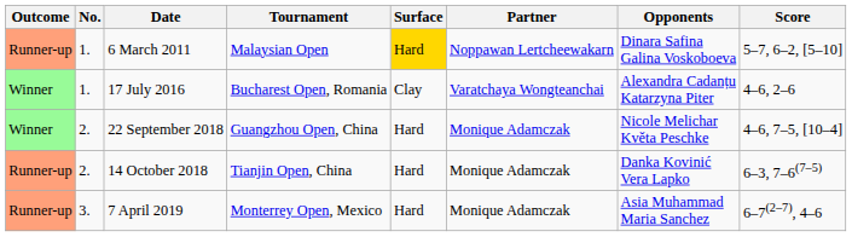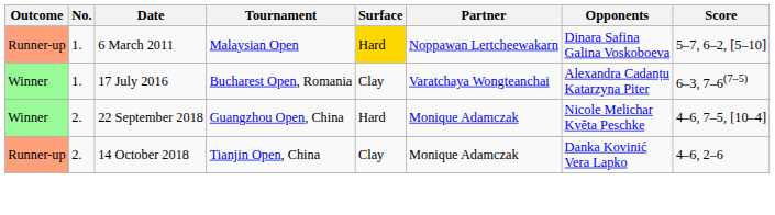17 July 2016 | Score: 4–6, 2–6 -> 6–3, 7–6(7–5)
14 October 2018 | Surface: Hard -> Clay
14 October 2018 | Score: 6–3, 7–6(7–5) -> 4–6, 2–6
- row: Runner-up | 3. | 7 April 2019 | Monterrey Open, Mexico | Hard | Monique Adamczak | Asia Muhammad Maria Sanchez | 6–7(2–7), 4–6
